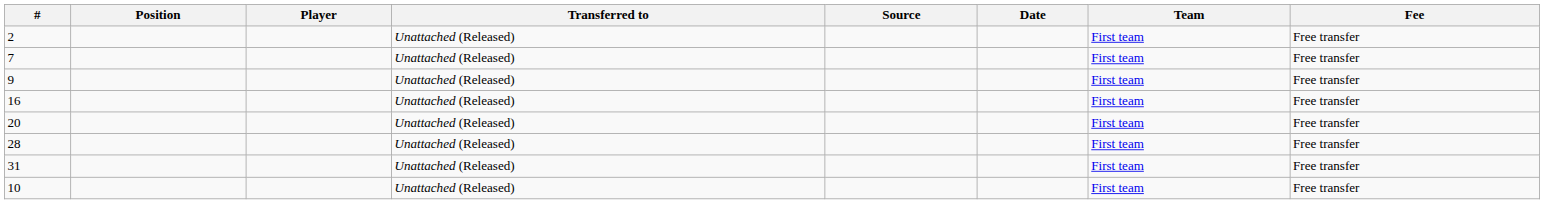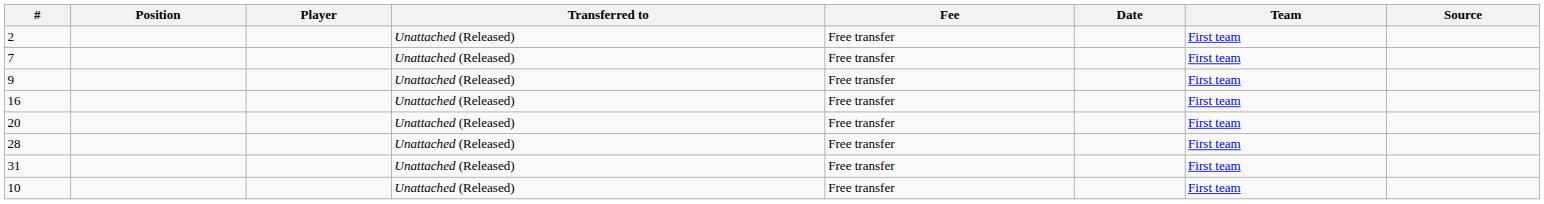columns swapped: Fee <-> Source
